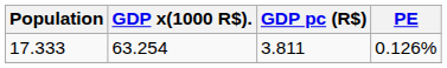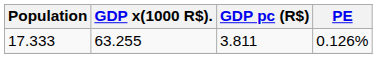17.333 | GDP x(1000 R$).: 63.254 -> 63.255
